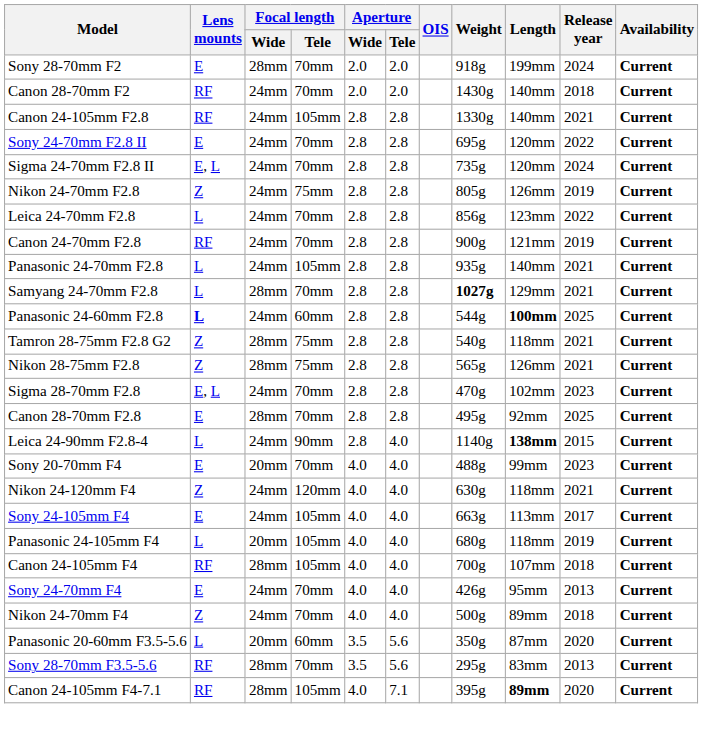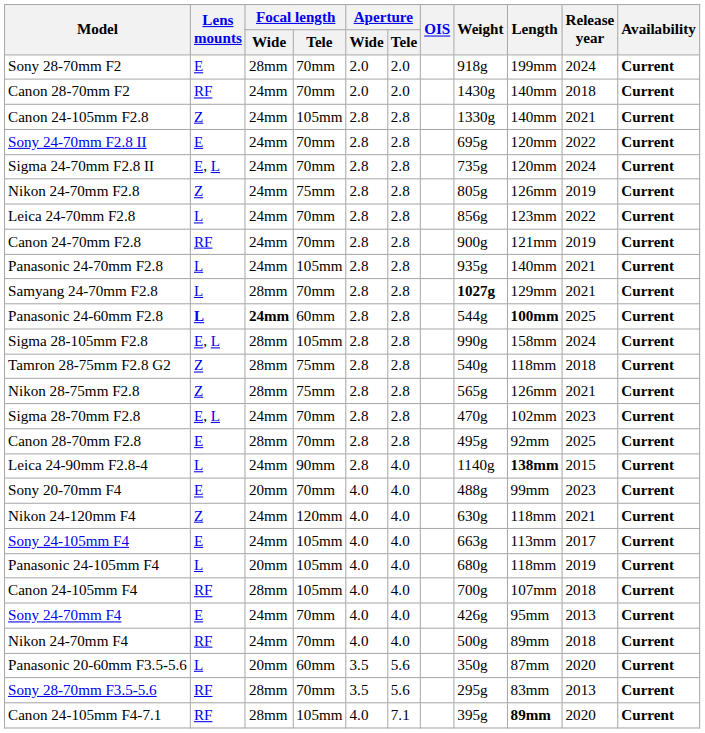Canon 24-105mm F2.8 | Lens mounts: RF -> Z
Panasonic 24-60mm F2.8 | Focal length / Wide: normal -> bold
+ row: Sigma 28-105mm F2.8 | E, L | 28mm | 105mm | 2.8 | 2.8 | 990g | 158mm | 2024 | Current
Tamron 28-75mm F2.8 G2 | Release year: 2021 -> 2018
Nikon 24-70mm F4 | Lens mounts: Z -> RF
